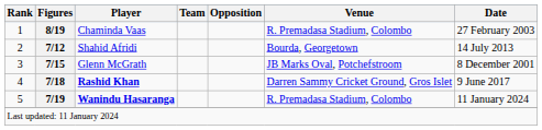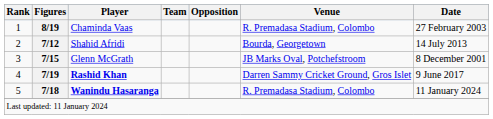Rashid Khan | Figures: 7/18 -> 7/19
Wanindu Hasaranga | Figures: 7/19 -> 7/18
